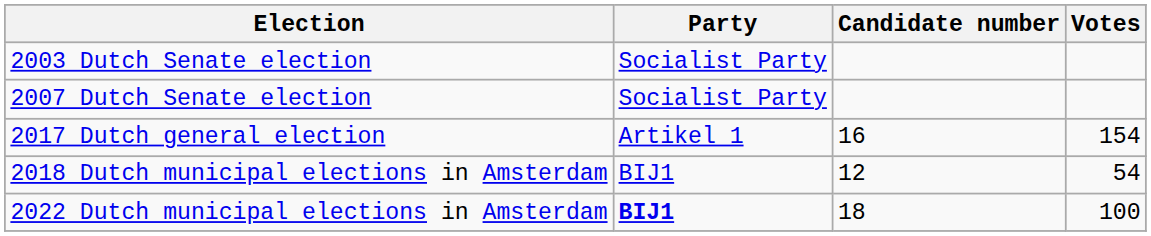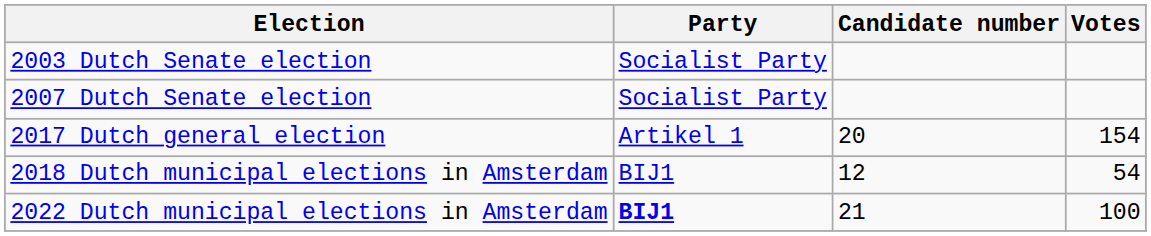2017 Dutch general election | Candidate number: 16 -> 20
2022 Dutch municipal elections in Amsterdam | Candidate number: 18 -> 21
